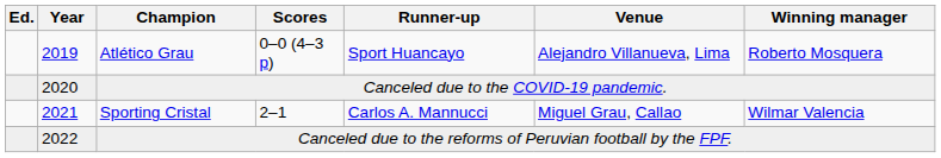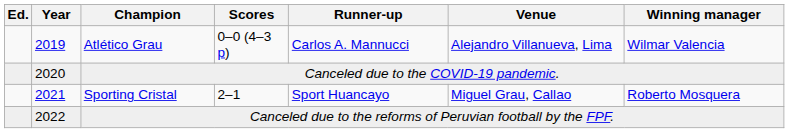Atlético Grau | Runner-up: Sport Huancayo -> Carlos A. Mannucci
Atlético Grau | Winning manager: Roberto Mosquera -> Wilmar Valencia
Sporting Cristal | Runner-up: Carlos A. Mannucci -> Sport Huancayo
Sporting Cristal | Winning manager: Wilmar Valencia -> Roberto Mosquera
